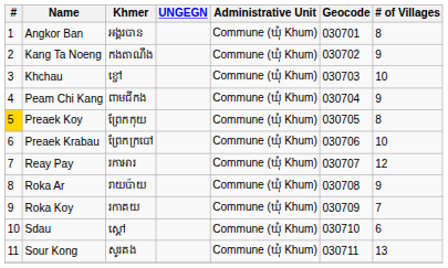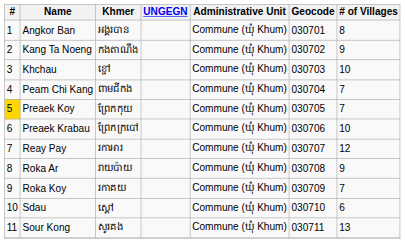Peam Chi Kang | # of Villages: 9 -> 7
Preaek Koy | # of Villages: 8 -> 7
